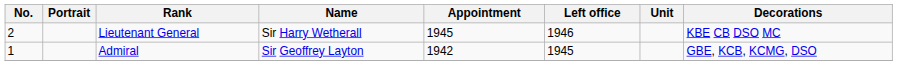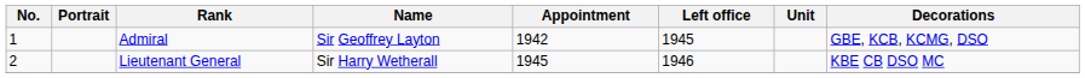rows swapped: Admiral <-> Lieutenant General
